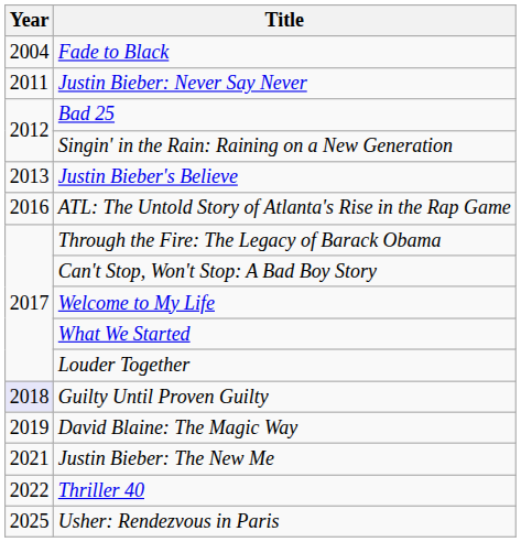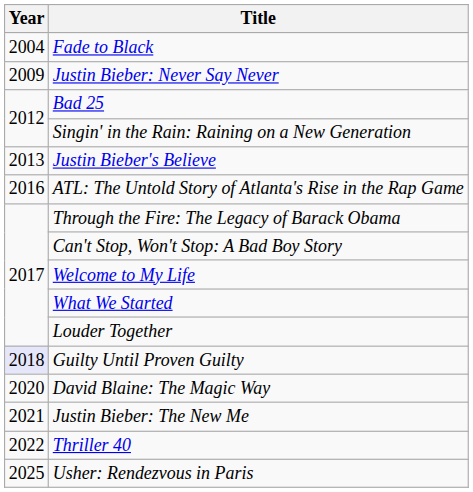Justin Bieber: Never Say Never | Year: 2011 -> 2009
David Blaine: The Magic Way | Year: 2019 -> 2020
